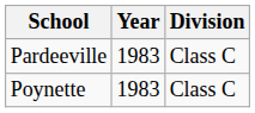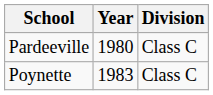Pardeeville | Year: 1983 -> 1980
